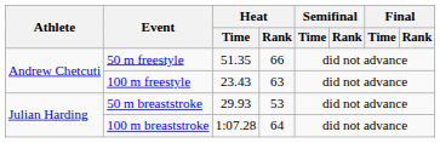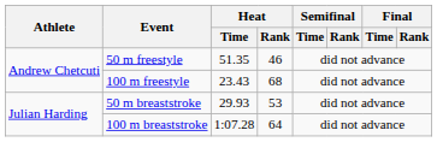50 m freestyle | Heat / Rank: 66 -> 46
100 m freestyle | Heat / Rank: 63 -> 68
